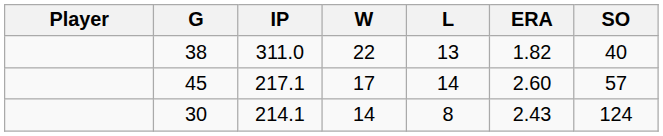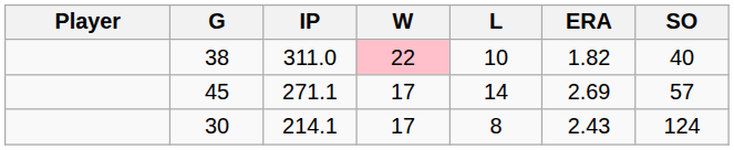38 | W: no background -> pink background
38 | L: 13 -> 10
45 | IP: 217.1 -> 271.1
45 | ERA: 2.60 -> 2.69
30 | W: 14 -> 17
